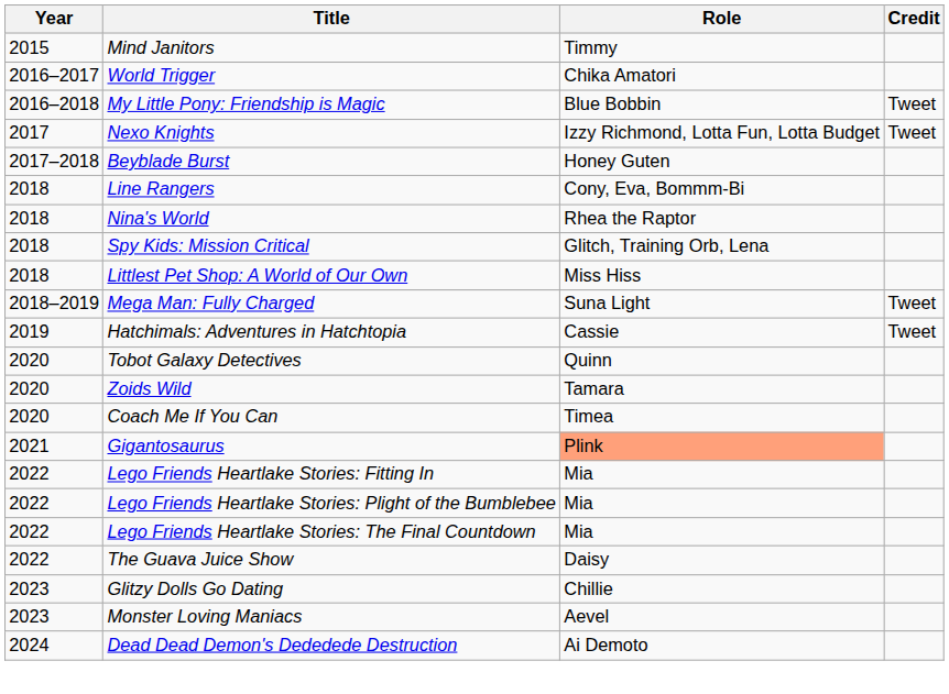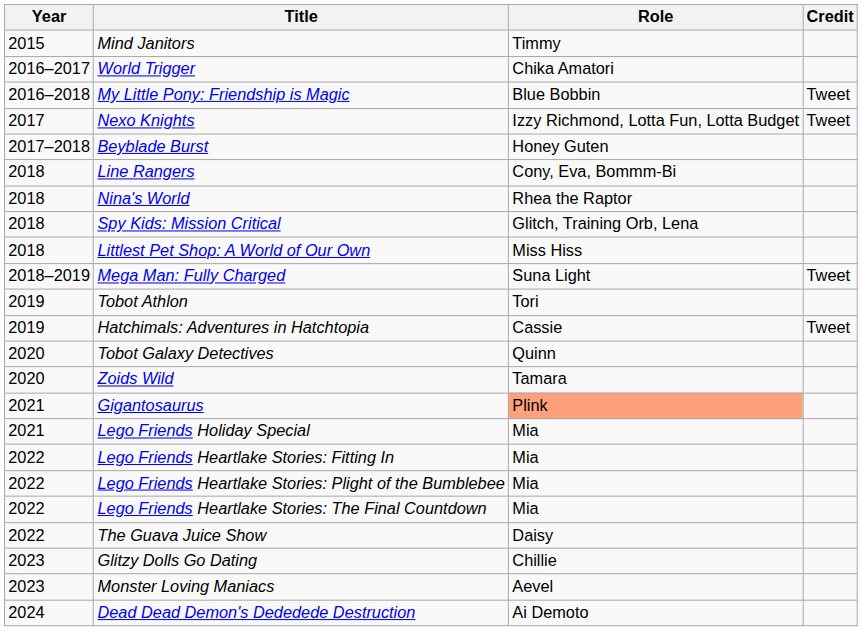+ row: 2019 | Tobot Athlon | Tori
- row: 2020 | Coach Me If You Can | Timea
+ row: 2021 | Lego Friends Holiday Special | Mia
